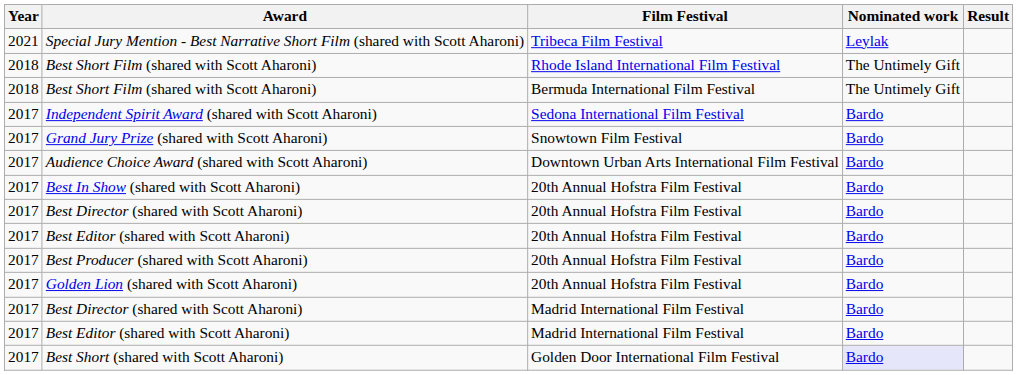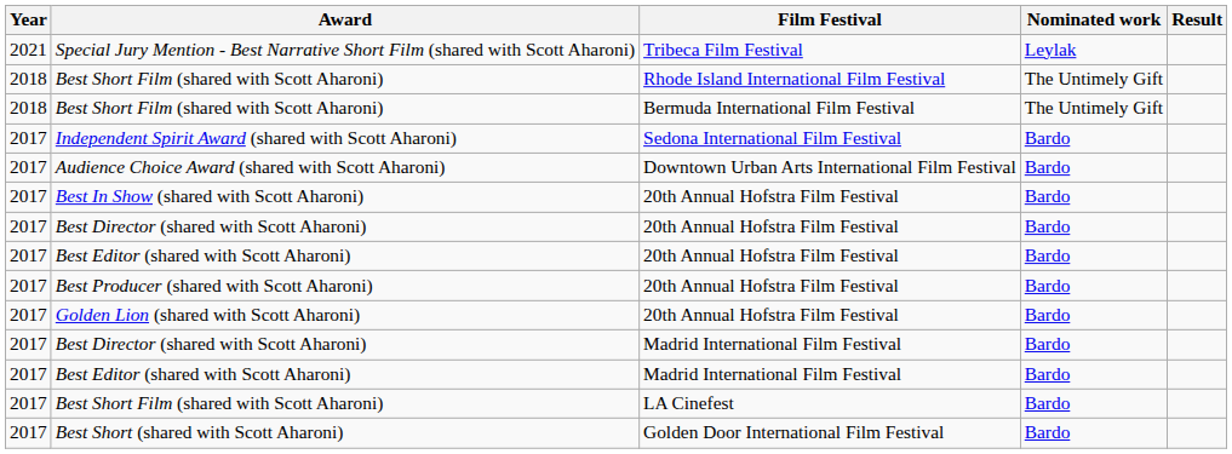- row: 2017 | Grand Jury Prize (shared with Scott Aharoni) | Snowtown Film Festival | Bardo
+ row: 2017 | Best Short Film (shared with Scott Aharoni) | LA Cinefest | Bardo
Best Short (shared with Scott Aharoni) | Nominated work: lavender background -> no background
